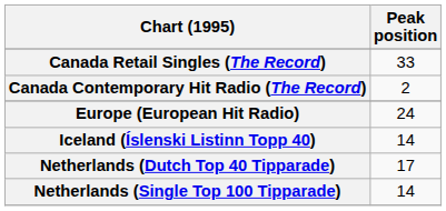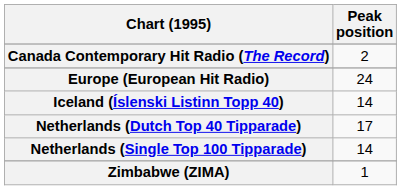- row: Canada Retail Singles (The Record) | 33
+ row: Zimbabwe (ZIMA) | 1
